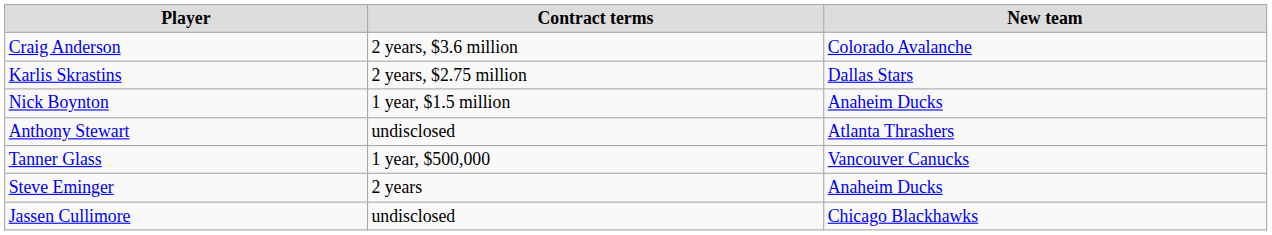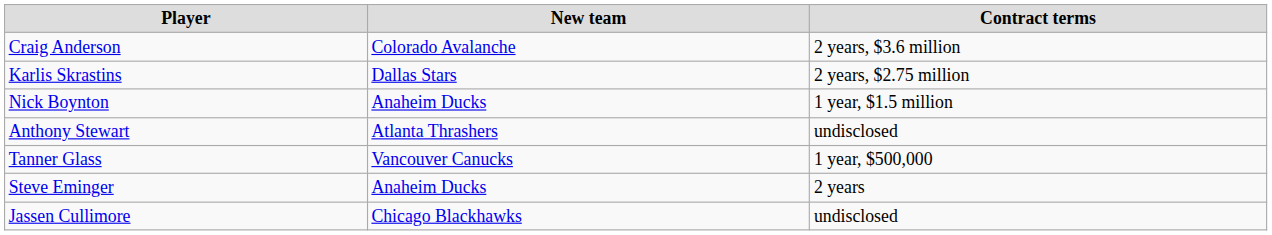columns swapped: New team <-> Contract terms
